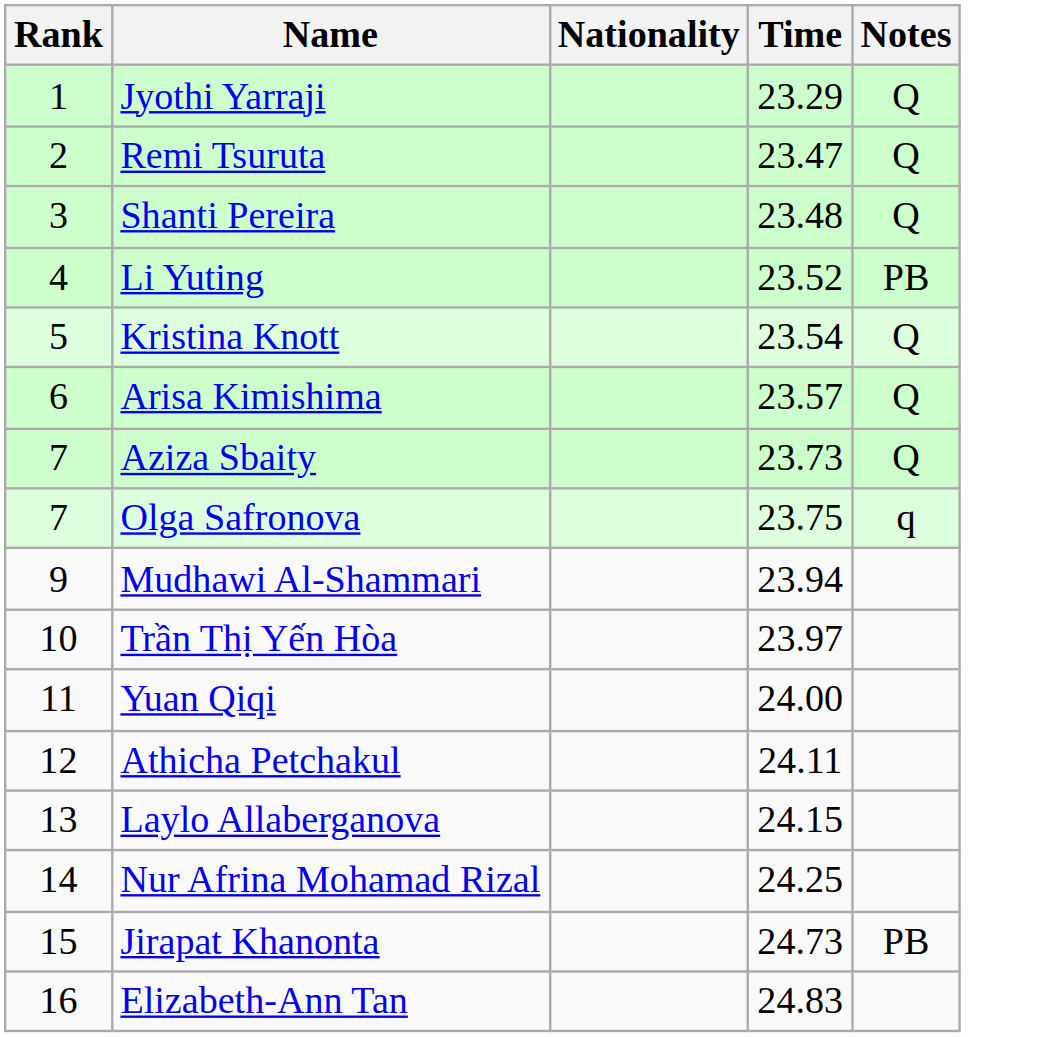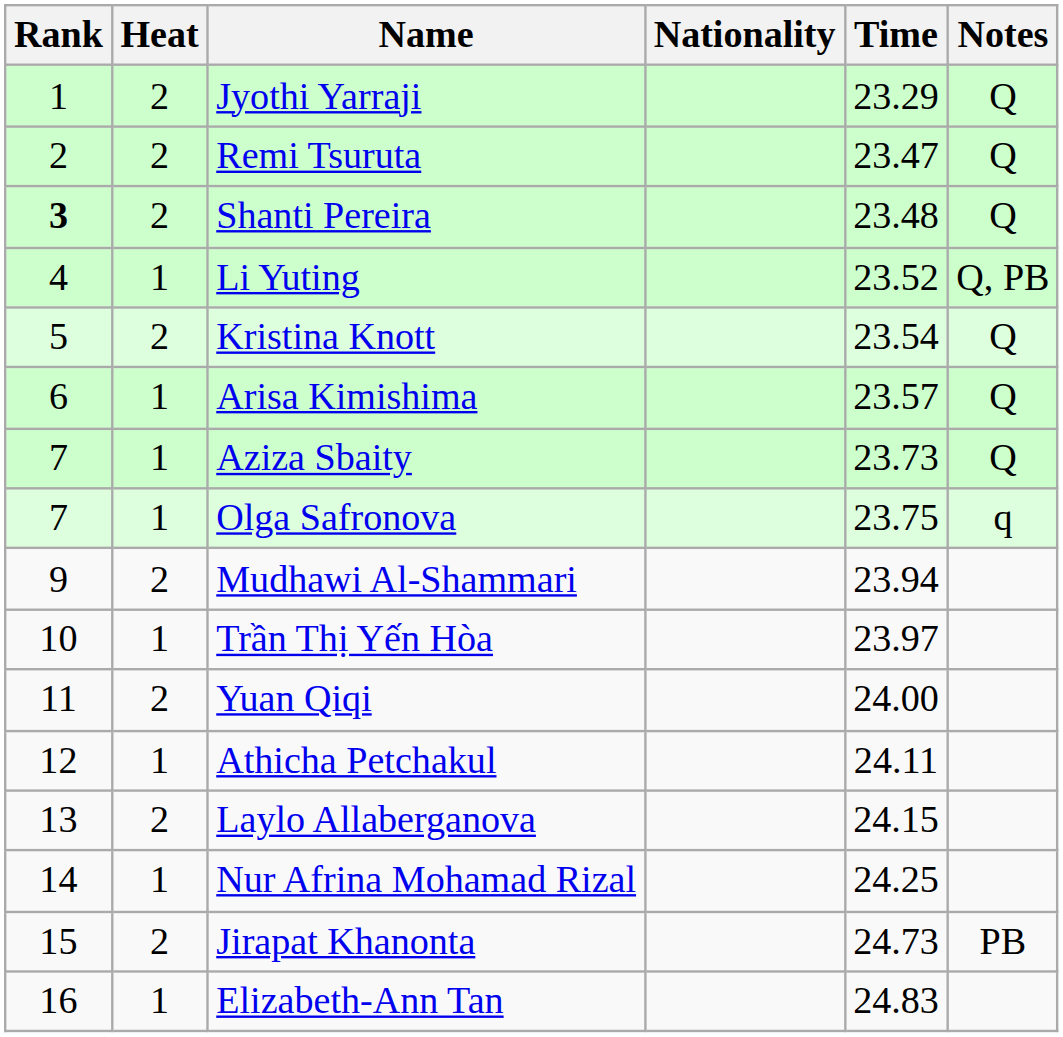+ column: Heat | 2 | 2 | 2 | 1 | 2 | 1 | 1 | 1 | 2 | 1 | 2 | 1 | 2 | 1 | 2 | 1
Shanti Pereira | Rank: normal -> bold
Li Yuting | Notes: PB -> Q, PB
